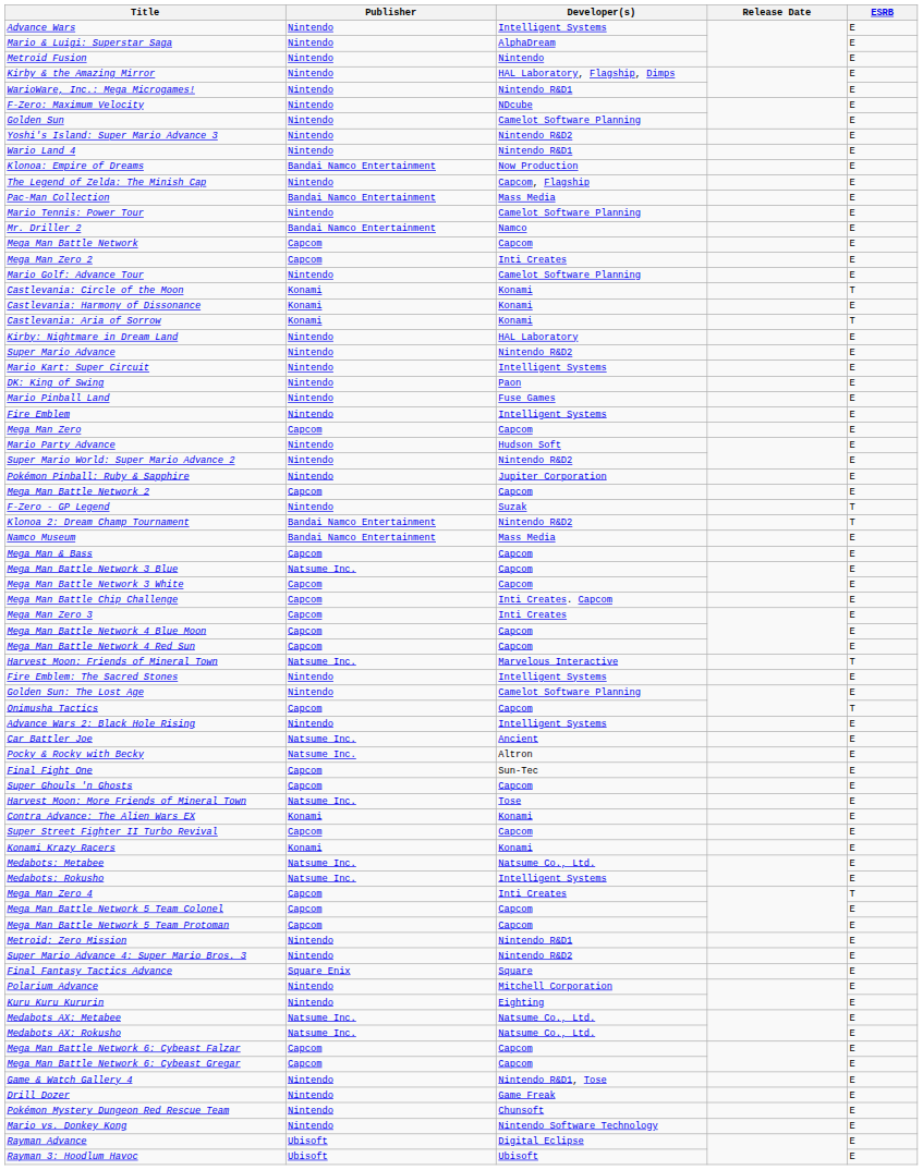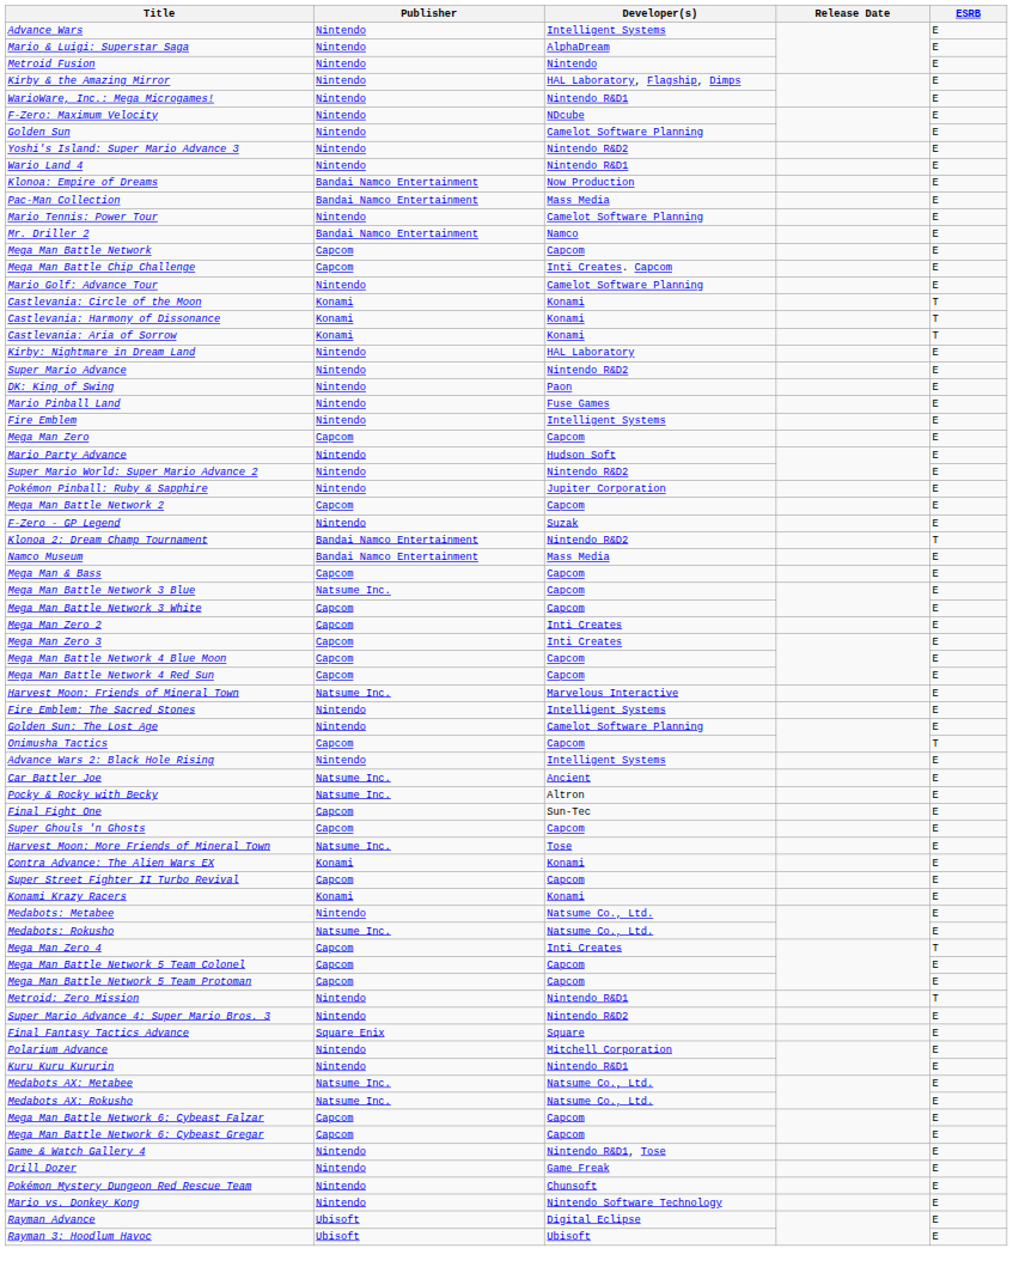- row: The Legend of Zelda: The Minish Cap | Nintendo | Capcom, Flagship | E
rows swapped: Mega Man Battle Chip Challenge <-> Mega Man Zero 2
Castlevania: Harmony of Dissonance | ESRB: E -> T
- row: Mario Kart: Super Circuit | Nintendo | Intelligent Systems | E
F-Zero - GP Legend | ESRB: T -> E
Harvest Moon: Friends of Mineral Town | ESRB: T -> E
Medabots: Metabee | Publisher: Natsume Inc. -> Nintendo
Medabots: Rokusho | Developer(s): Intelligent Systems -> Natsume Co., Ltd.
Metroid: Zero Mission | ESRB: E -> T
Kuru Kuru Kururin | Developer(s): Eighting -> Nintendo R&D1
